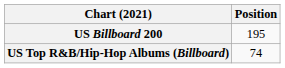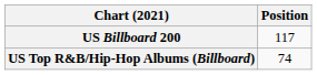US Billboard 200 | Position: 195 -> 117
